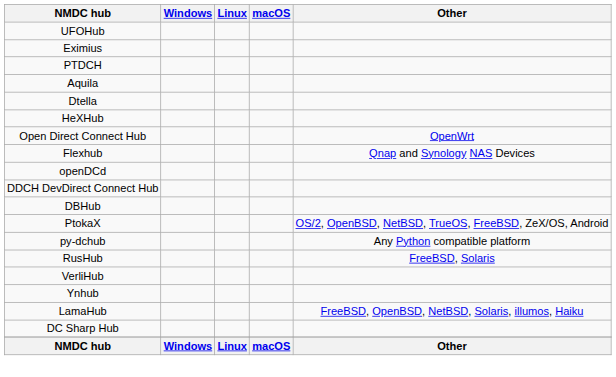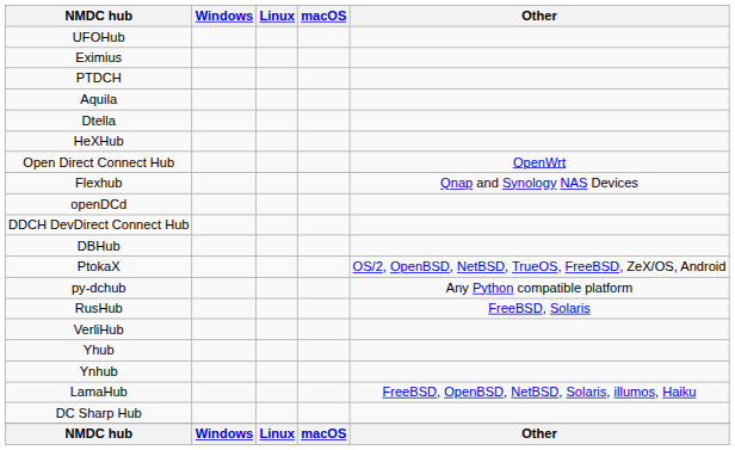+ row: Yhub
